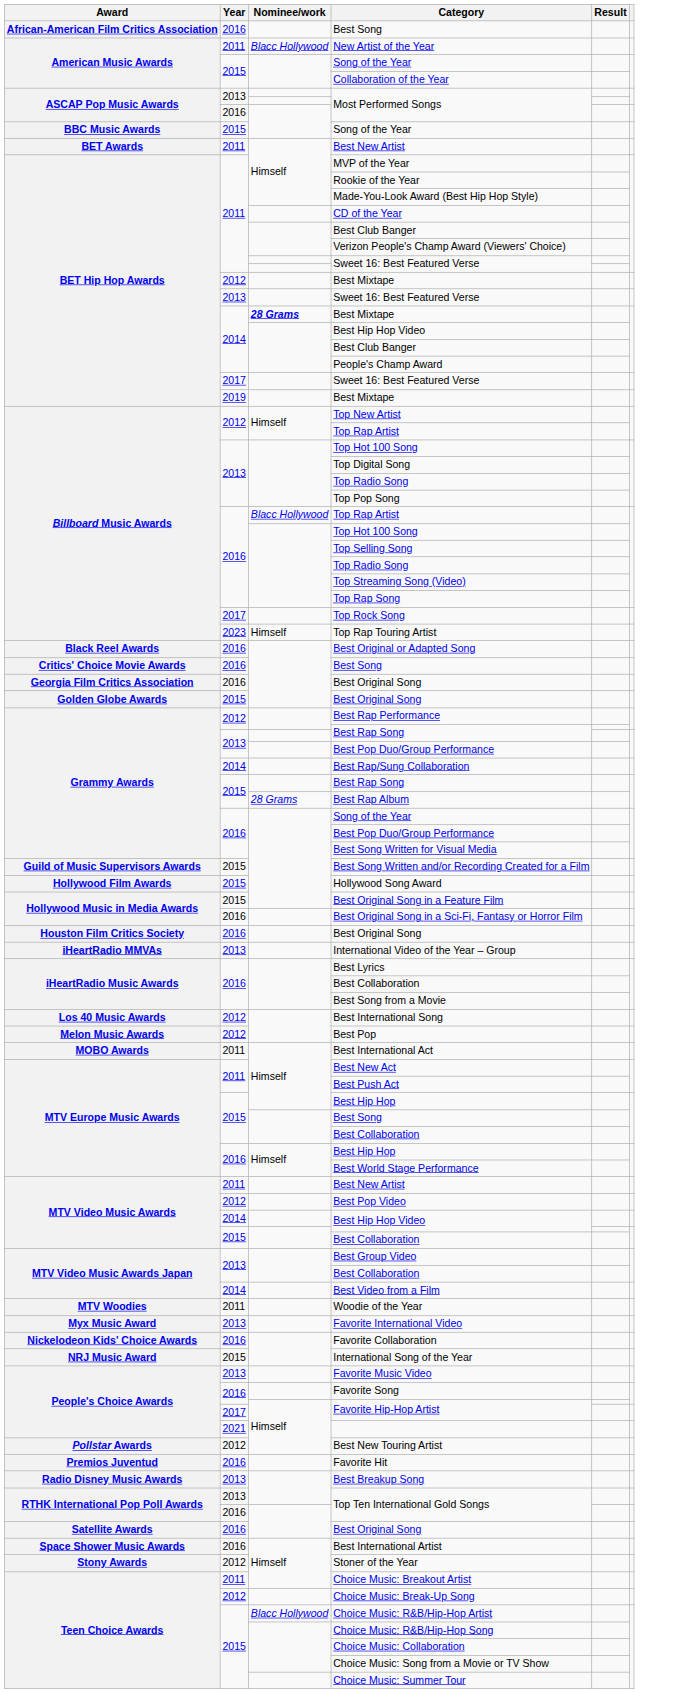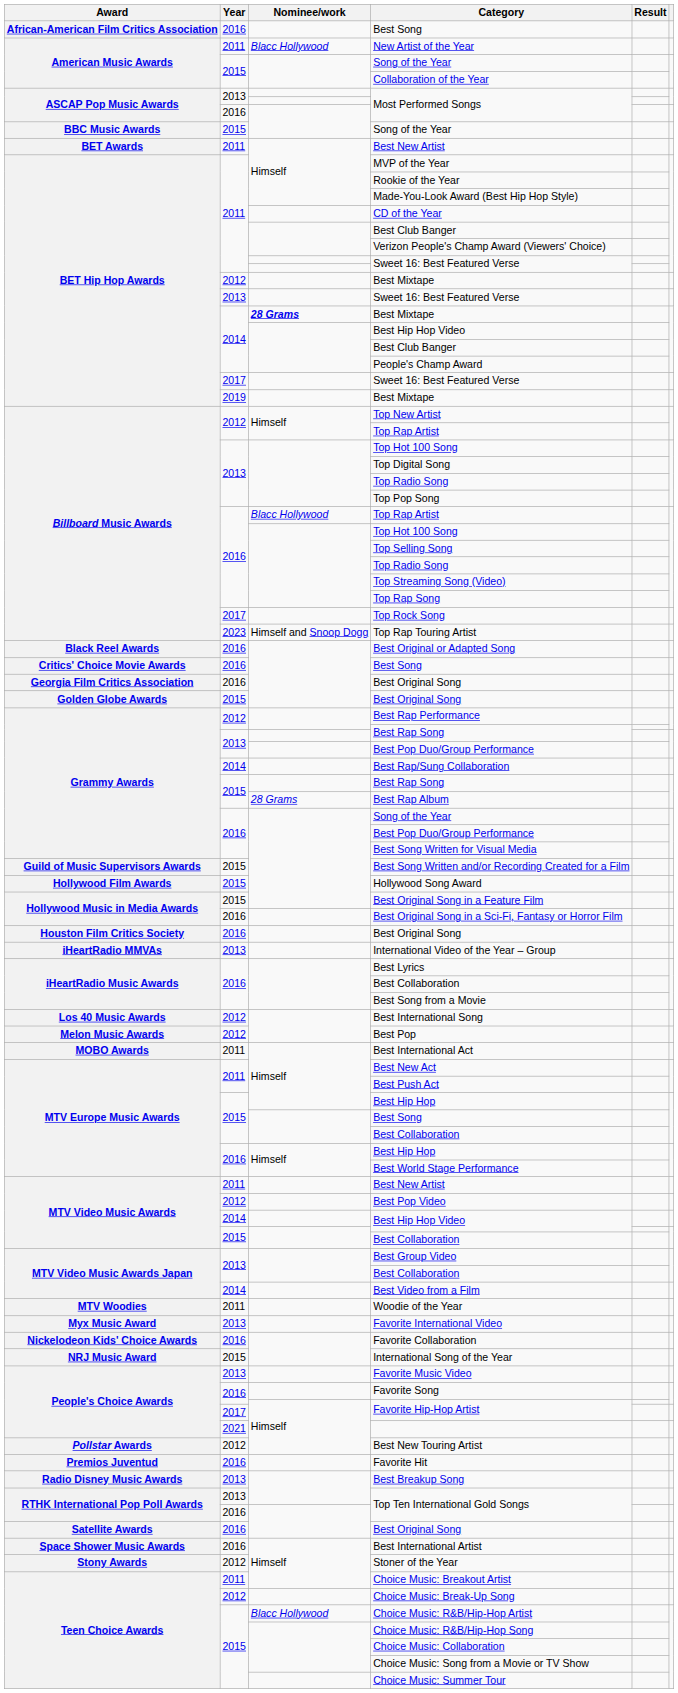Top Rap Touring Artist | Nominee/work: Himself -> Himself and Snoop Dogg
